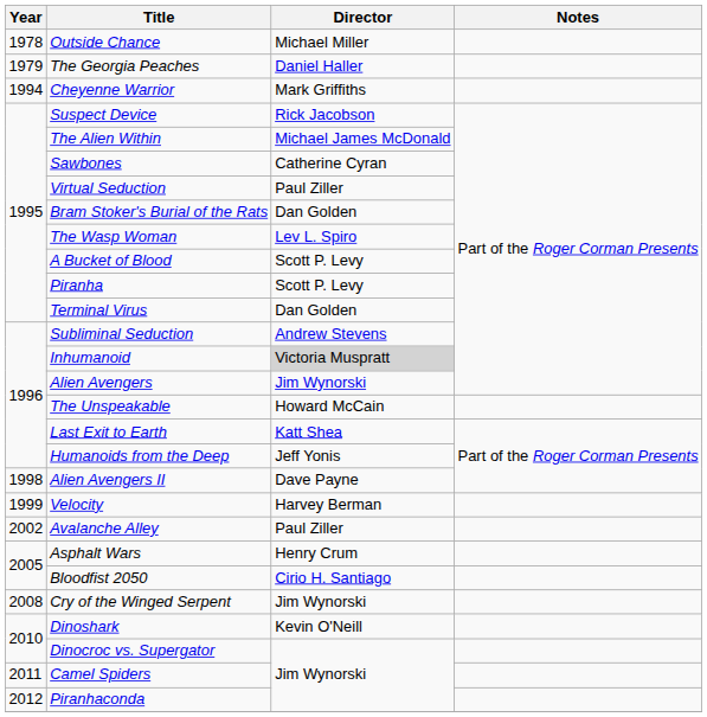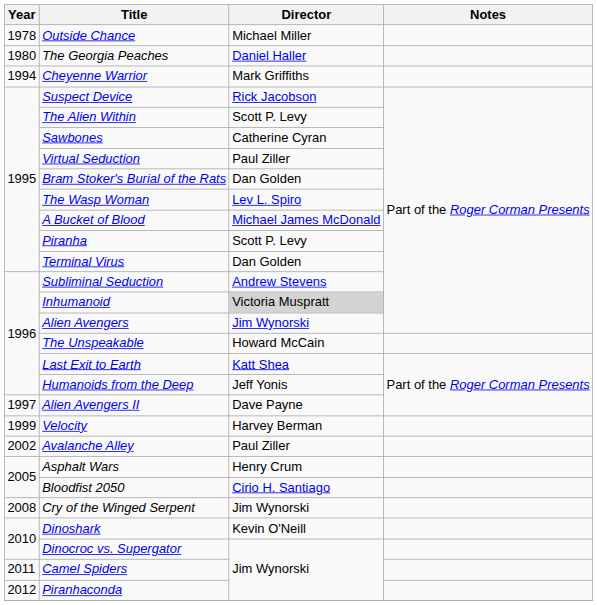The Georgia Peaches | Year: 1979 -> 1980
The Alien Within | Director: Michael James McDonald -> Scott P. Levy
A Bucket of Blood | Director: Scott P. Levy -> Michael James McDonald
Alien Avengers II | Year: 1998 -> 1997
